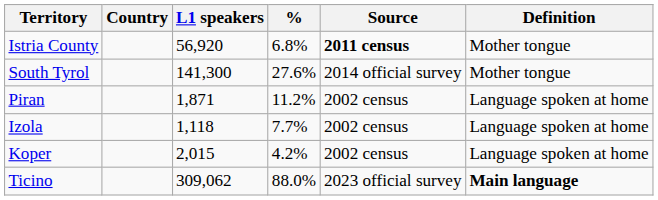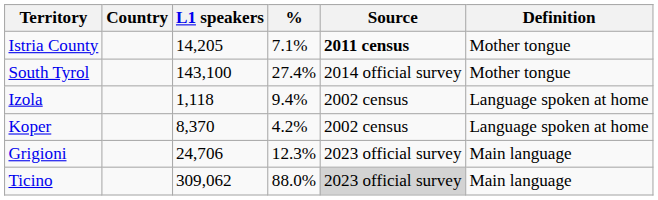Istria County | L1 speakers: 56,920 -> 14,205
Istria County | %: 6.8% -> 7.1%
South Tyrol | L1 speakers: 141,300 -> 143,100
South Tyrol | %: 27.6% -> 27.4%
- row: Piran | 1,871 | 11.2% | 2002 census | Language spoken at home
Izola | %: 7.7% -> 9.4%
Koper | L1 speakers: 2,015 -> 8,370
+ row: Grigioni | 24,706 | 12.3% | 2023 official survey | Main language
Ticino | Source: no background -> lightgrey background
Ticino | Definition: bold -> normal
